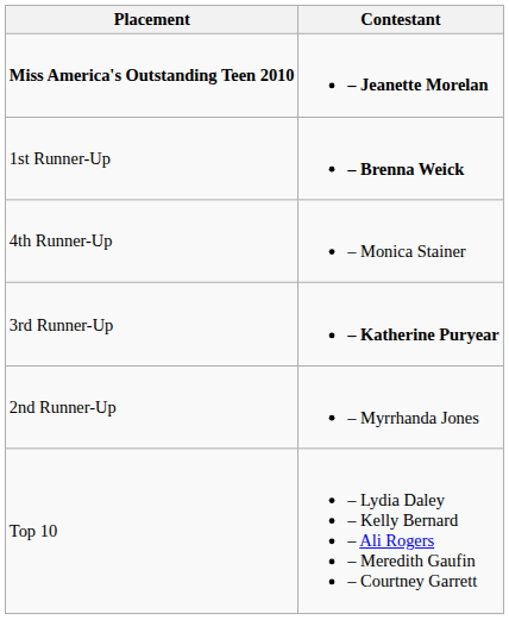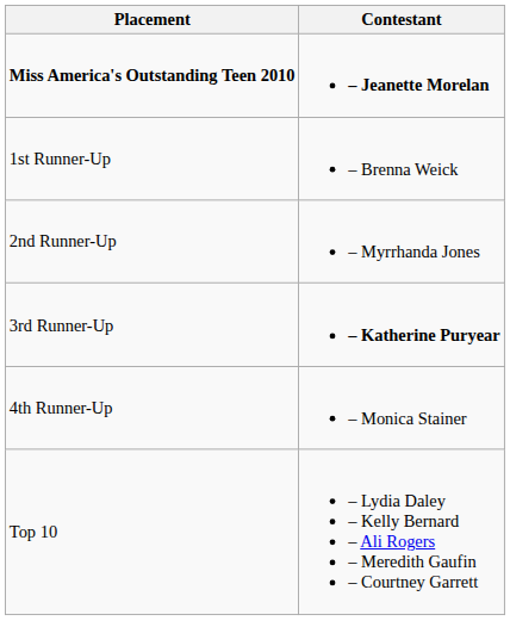1st Runner-Up | Contestant: bold -> normal
rows swapped: 2nd Runner-Up <-> 4th Runner-Up
